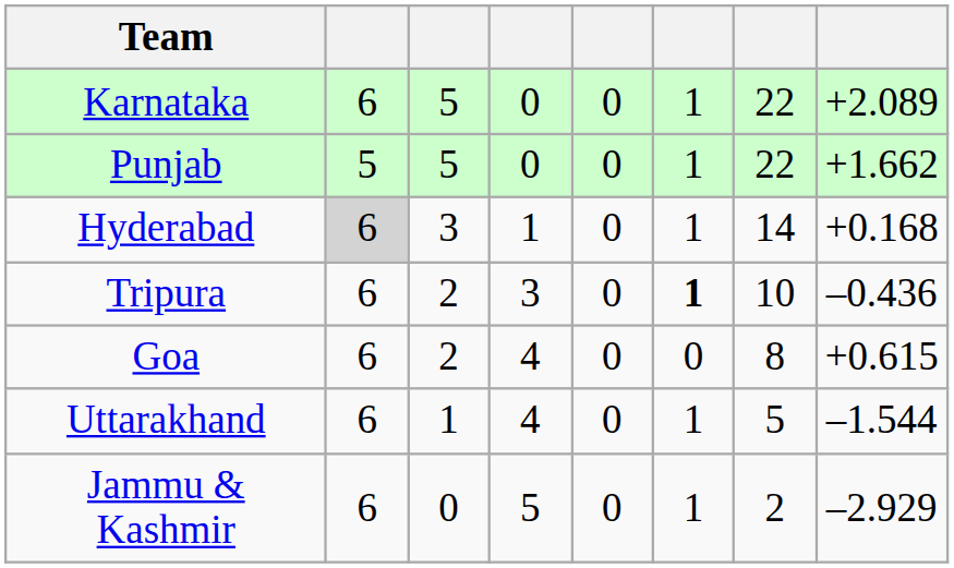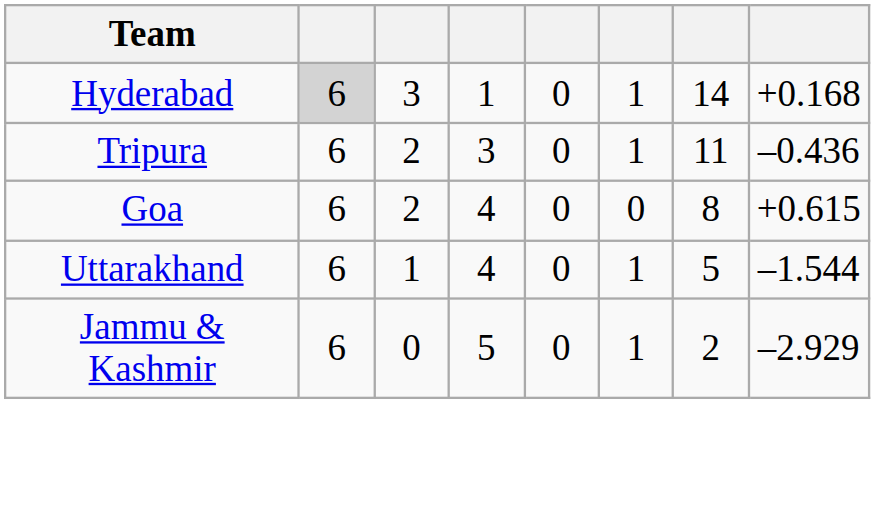- row: Karnataka | 6 | 5 | 0 | 0 | 1 | 22 | +2.089
- row: Punjab | 5 | 5 | 0 | 0 | 1 | 22 | +1.662
Tripura | column 6: bold -> normal
Tripura | column 7: 10 -> 11
